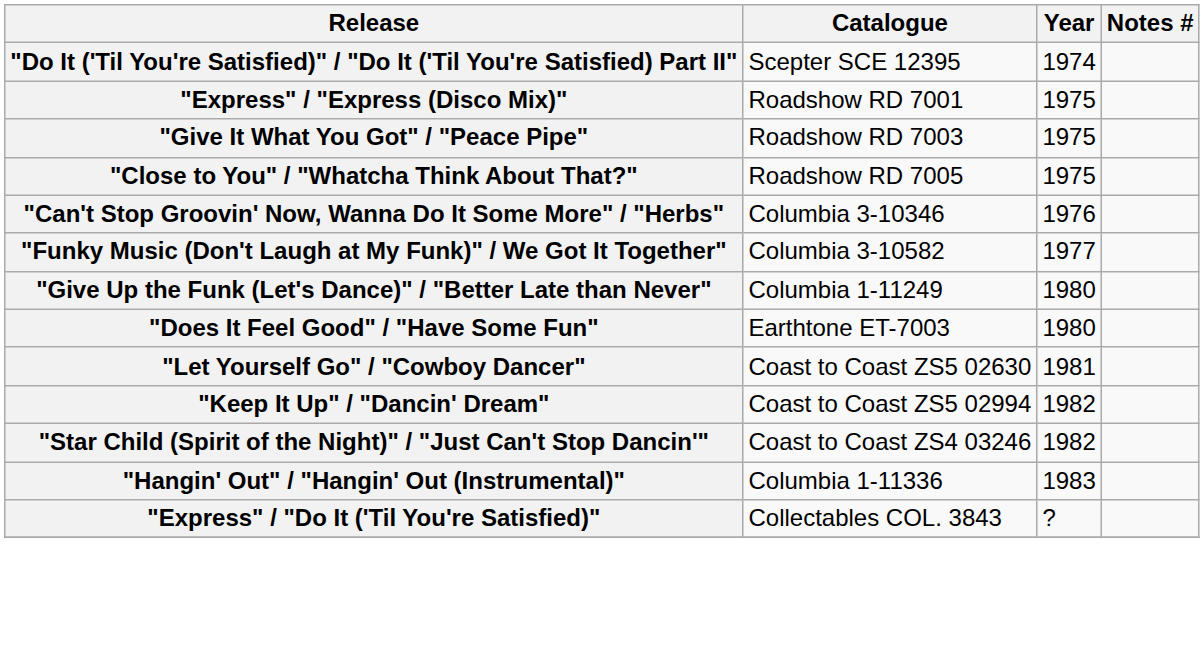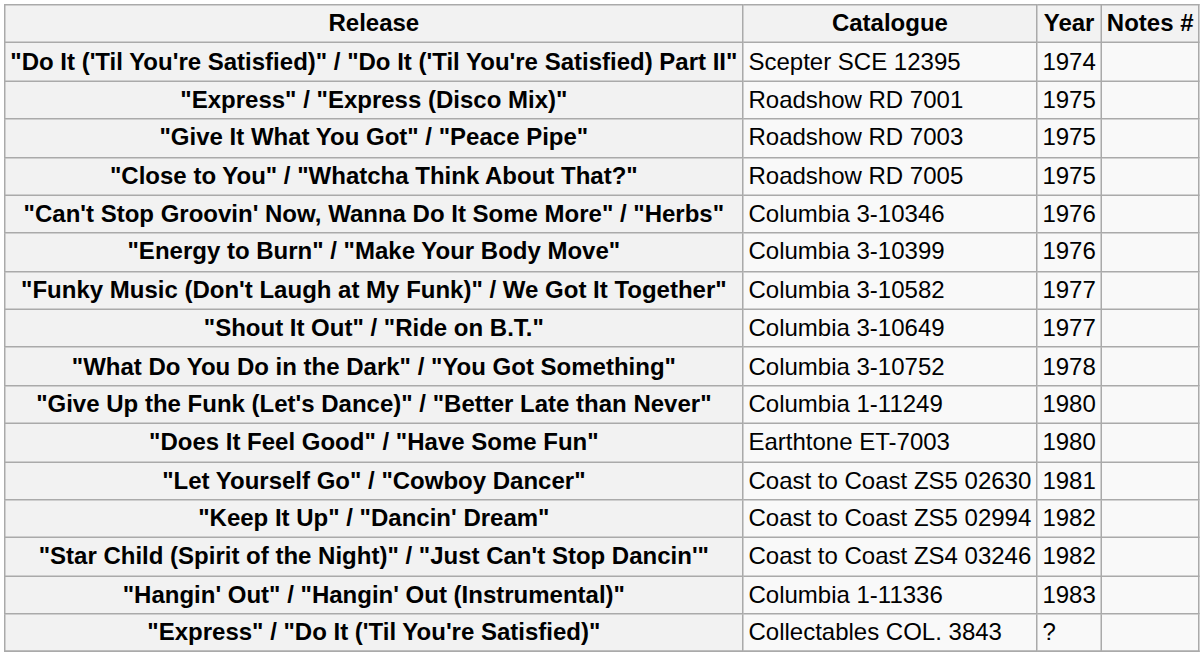+ row: "Energy to Burn" / "Make Your Body Move" | Columbia 3-10399 | 1976
+ row: "Shout It Out" / "Ride on B.T." | Columbia 3-10649 | 1977
+ row: "What Do You Do in the Dark" / "You Got Something" | Columbia 3-10752 | 1978
